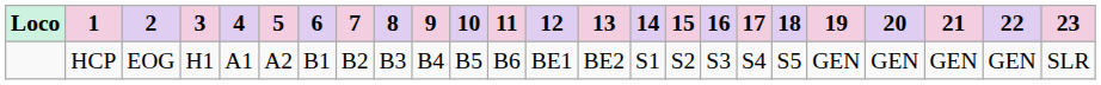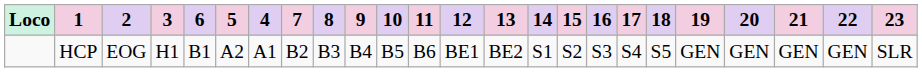columns swapped: 4 <-> 6
